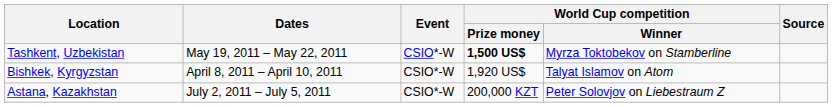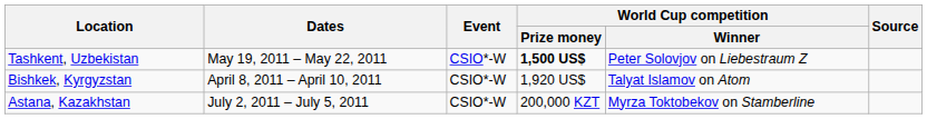Tashkent, Uzbekistan | World Cup competition / Winner: Myrza Toktobekov on Stamberline -> Peter Solovjov on Liebestraum Z
Astana, Kazakhstan | World Cup competition / Winner: Peter Solovjov on Liebestraum Z -> Myrza Toktobekov on Stamberline
